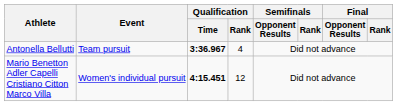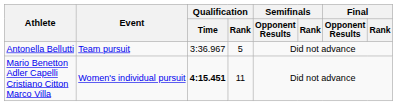Antonella Bellutti | Qualification / Time: bold -> normal
Antonella Bellutti | Qualification / Rank: 4 -> 5
Mario Benetton Adler Capelli Cristiano Citton Marco Villa | Qualification / Rank: 12 -> 11
